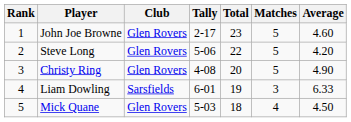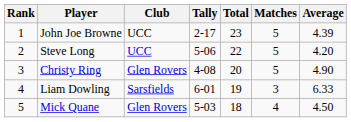John Joe Browne | Club: Glen Rovers -> UCC
John Joe Browne | Average: 4.60 -> 4.39
Steve Long | Club: Glen Rovers -> UCC
